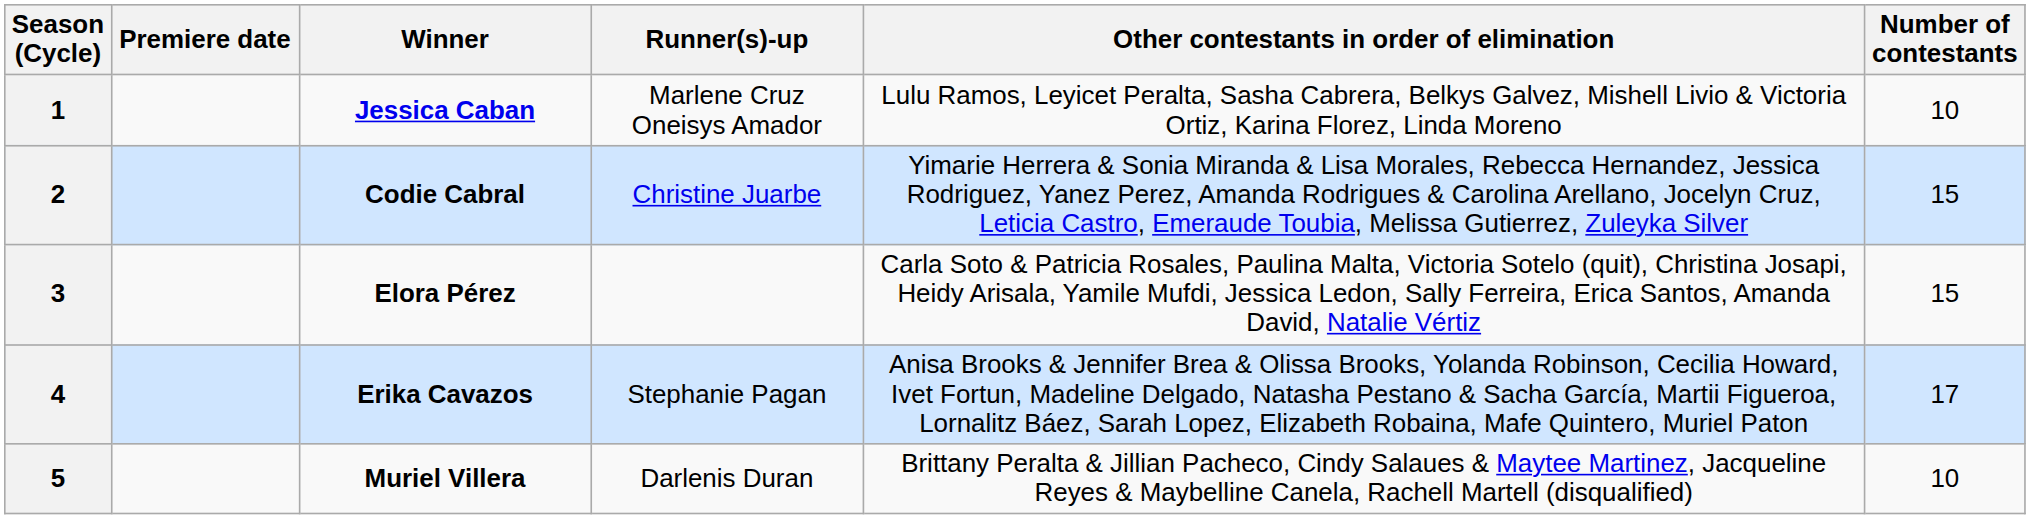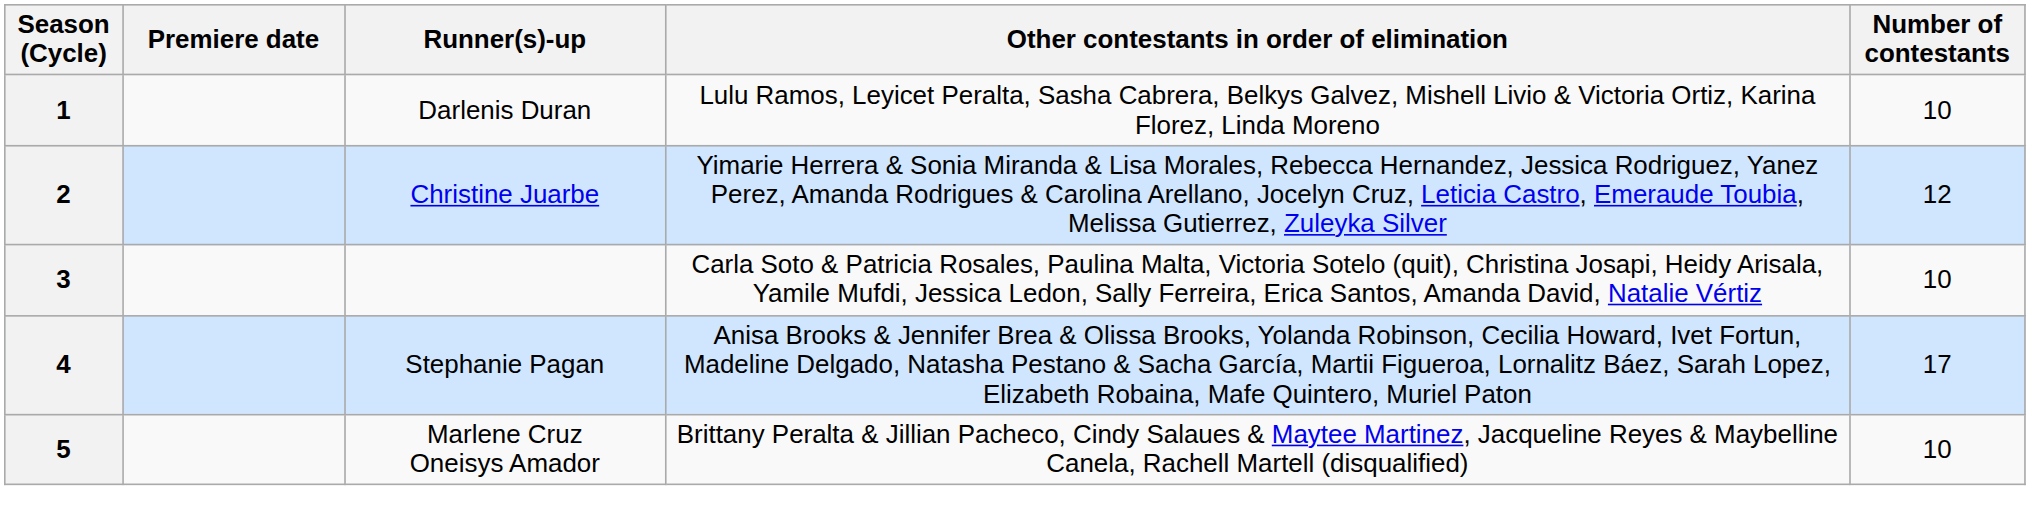- column: Winner | Jessica Caban | Codie Cabral | Elora Pérez | Erika Cavazos | Muriel Villera
1 | Runner(s)-up: Marlene Cruz Oneisys Amador -> Darlenis Duran
2 | Number of contestants: 15 -> 12
3 | Number of contestants: 15 -> 10
5 | Runner(s)-up: Darlenis Duran -> Marlene Cruz Oneisys Amador
